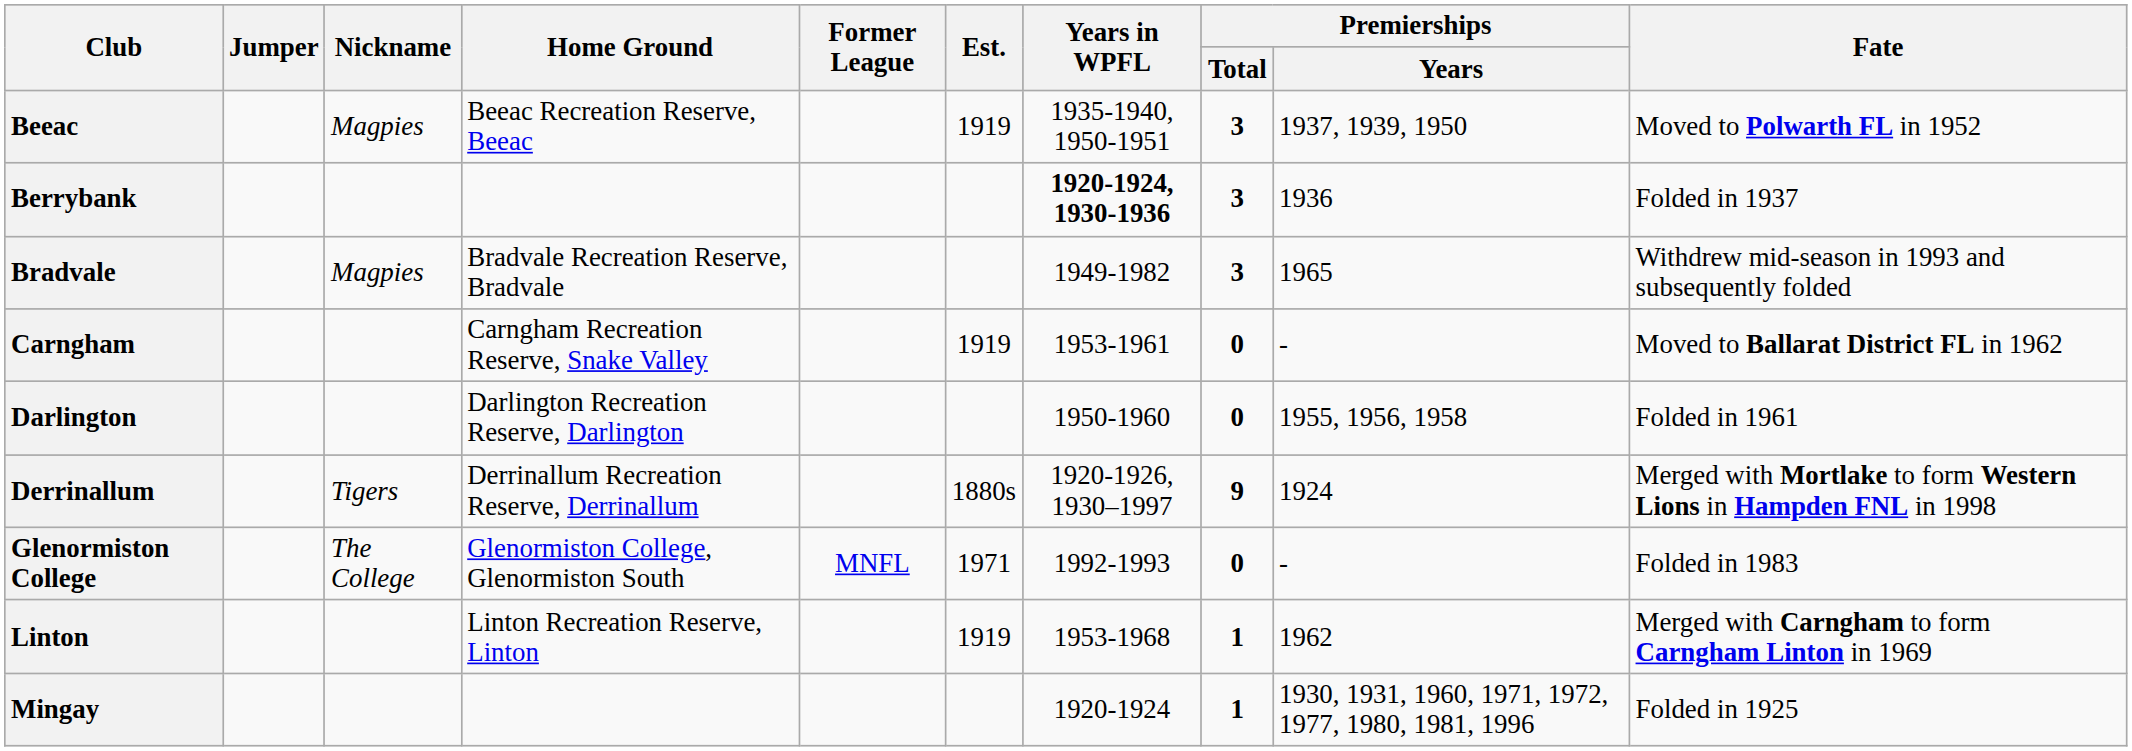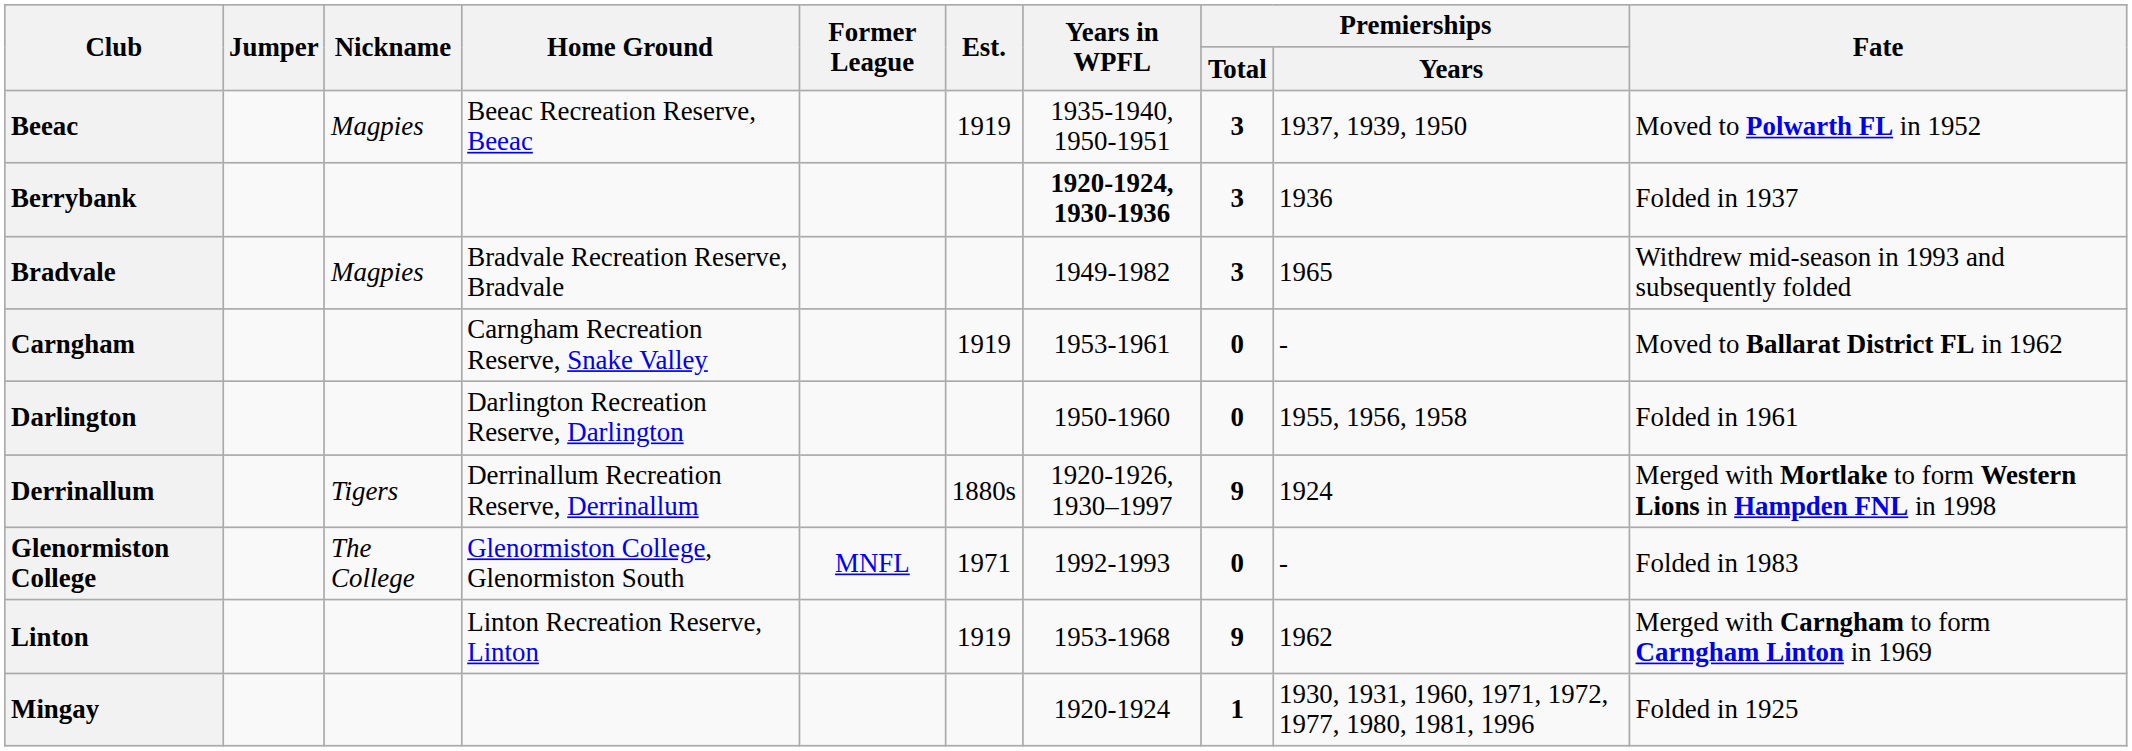Linton | Premierships / Total: 1 -> 9
